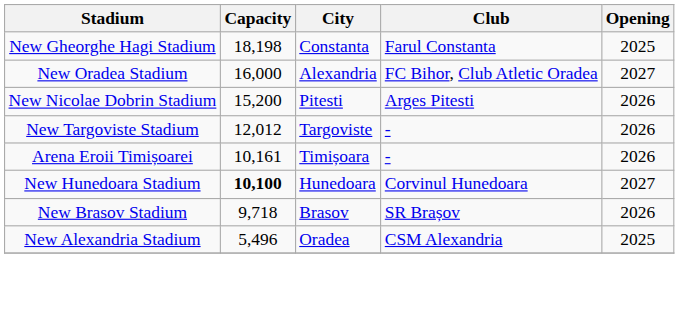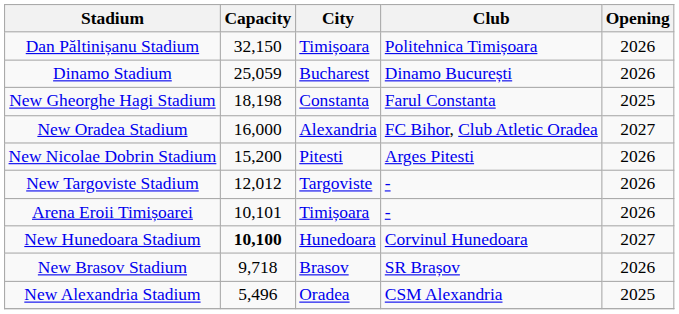+ row: Dan Păltinișanu Stadium | 32,150 | Timișoara | Politehnica Timișoara | 2026
+ row: Dinamo Stadium | 25,059 | Bucharest | Dinamo București | 2026
Arena Eroii Timișoarei | Capacity: 10,161 -> 10,101
